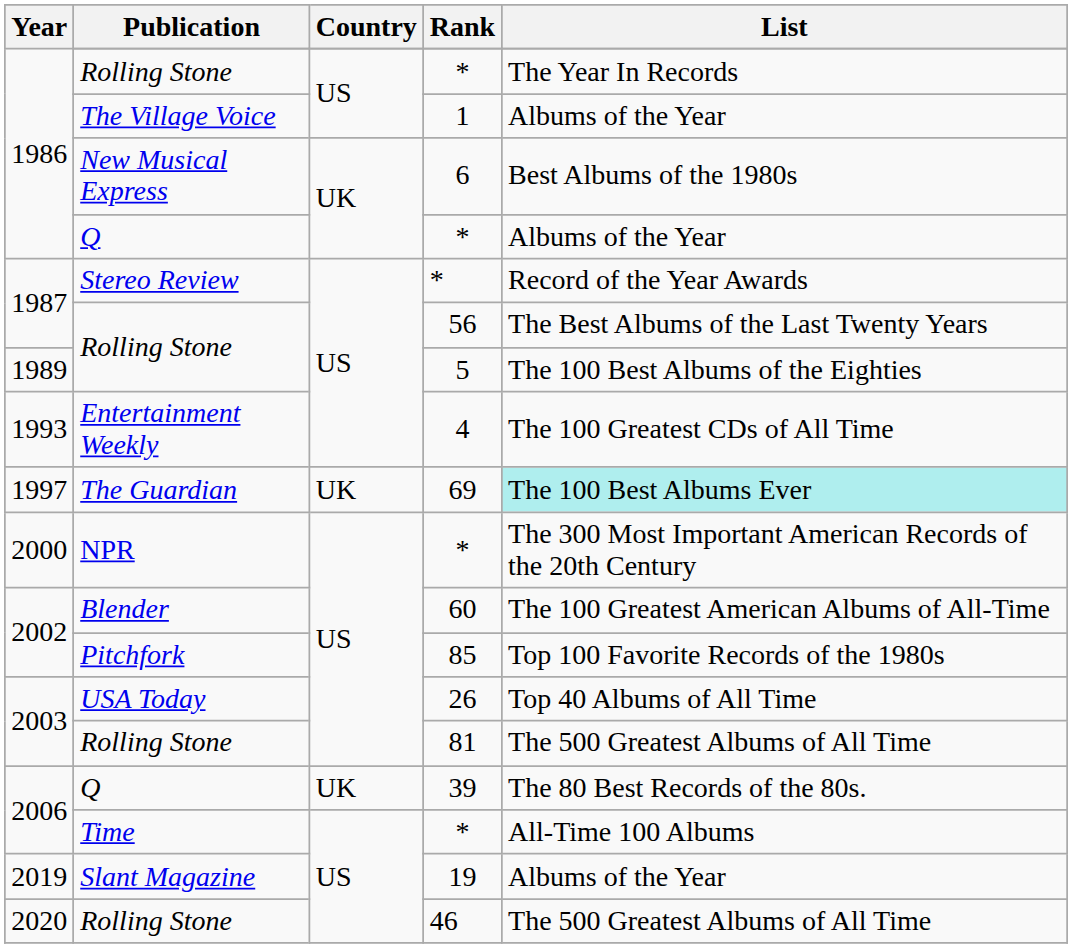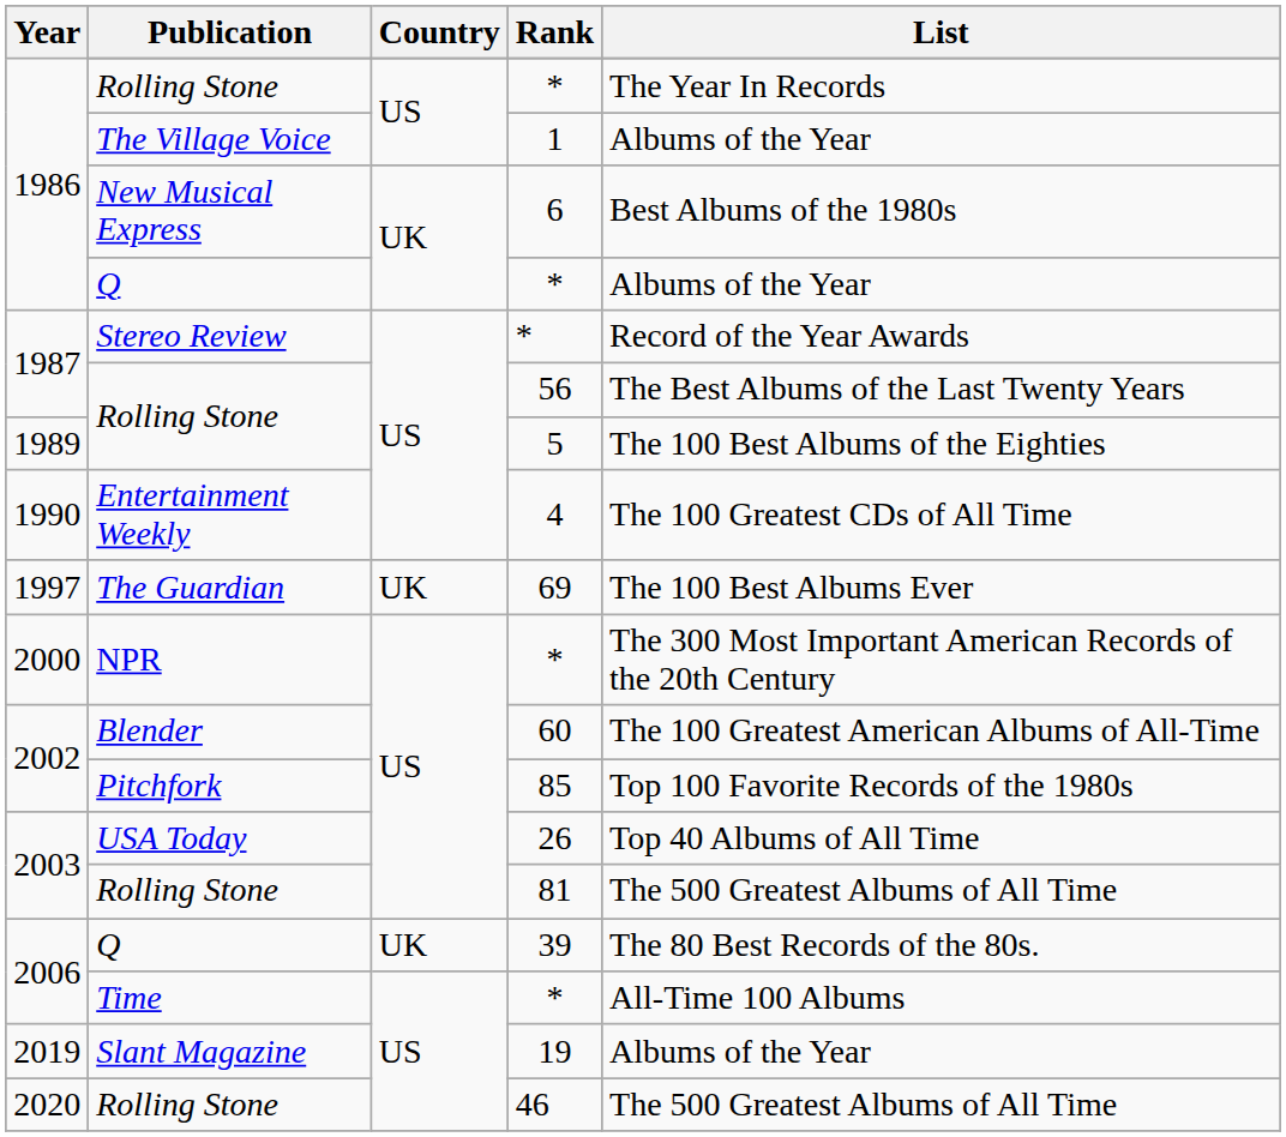4 | Year: 1993 -> 1990
69 | List: paleturquoise background -> no background
